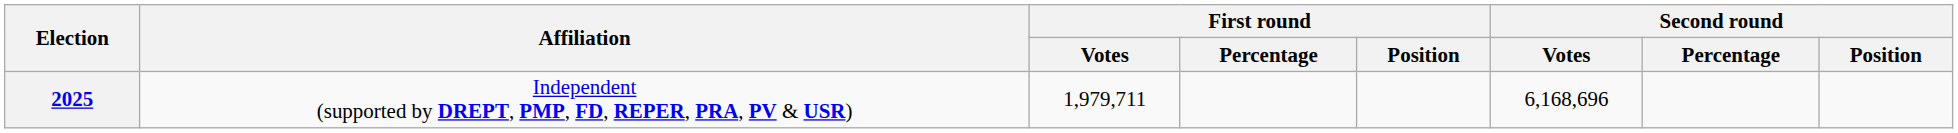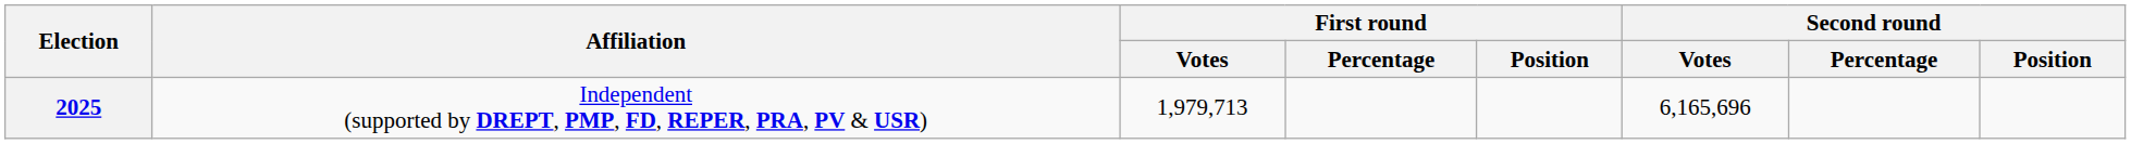2025 | First round / Votes: 1,979,711 -> 1,979,713
2025 | Second round / Votes: 6,168,696 -> 6,165,696
